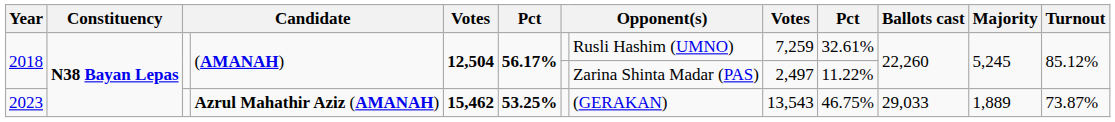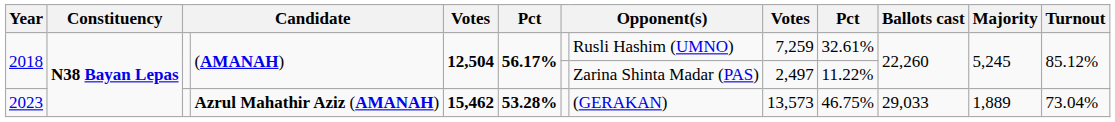2023 | column 6: 53.25% -> 53.28%
2023 | column 9: 13,543 -> 13,573
2023 | Turnout: 73.87% -> 73.04%
